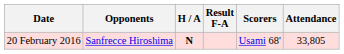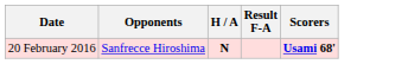- column: Attendance | 33,805
20 February 2016 | Scorers: normal -> bold
